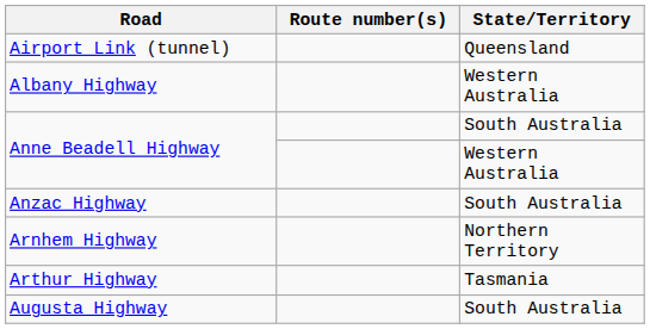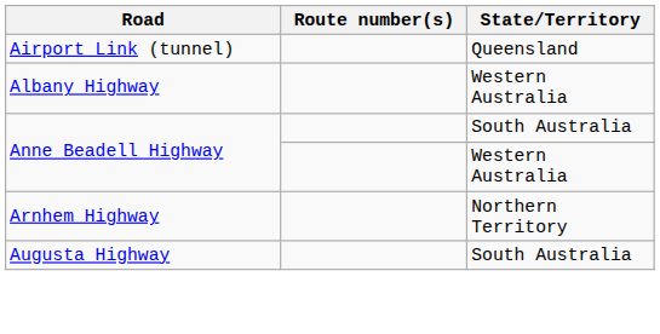- row: Anzac Highway | South Australia
- row: Arthur Highway | Tasmania
